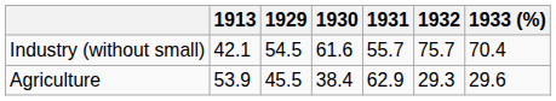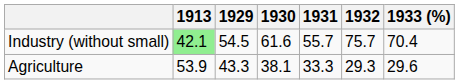Industry (without small) | 1913: no background -> lightgreen background
Agriculture | 1929: 45.5 -> 43.3
Agriculture | 1930: 38.4 -> 38.1
Agriculture | 1931: 62.9 -> 33.3
